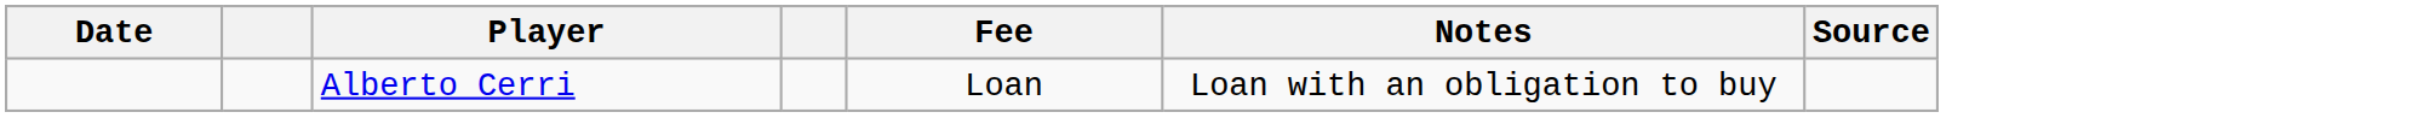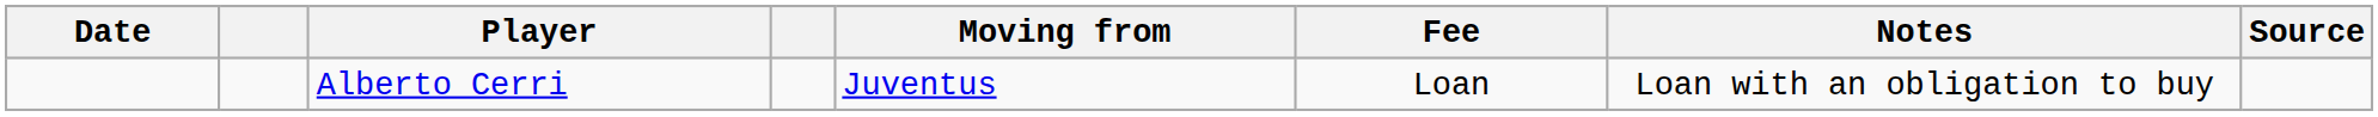+ column: Moving from | Juventus
